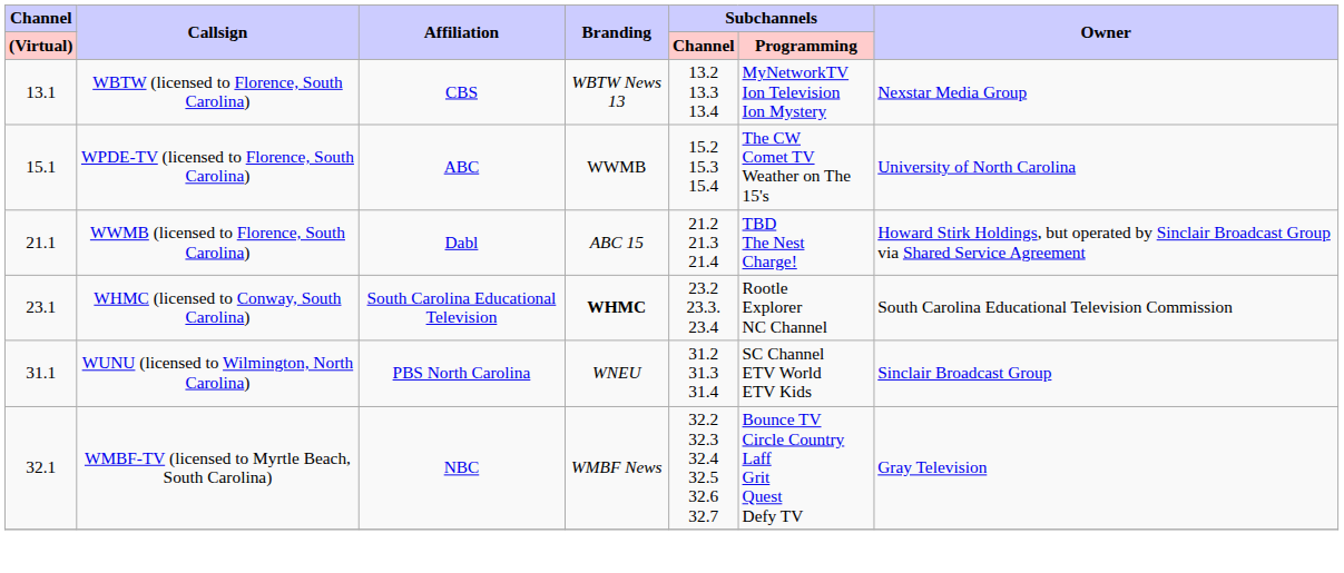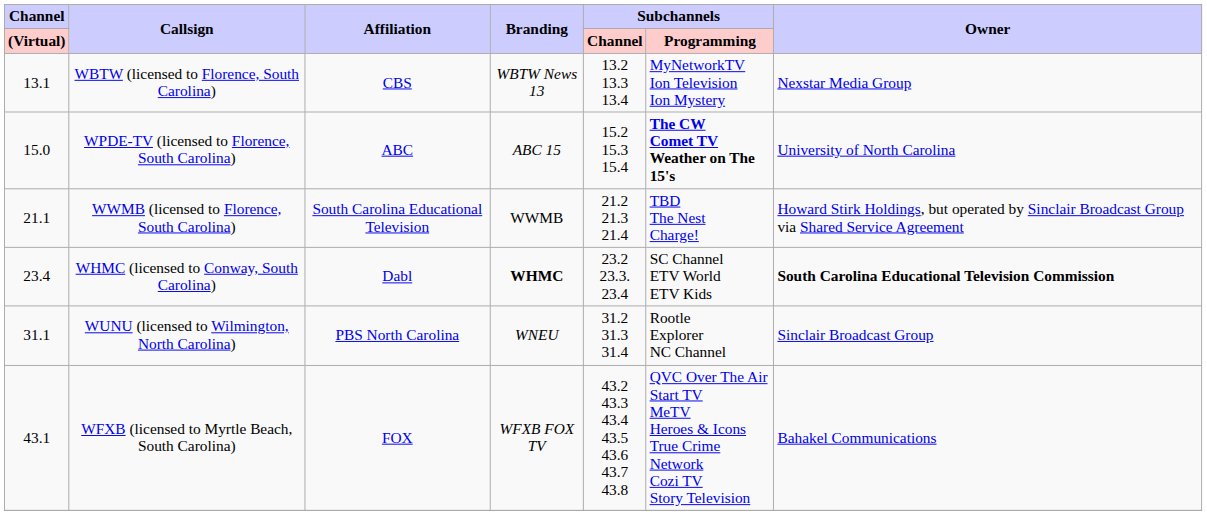WPDE-TV (licensed to Florence, South Carolina) | Channel / (Virtual): 15.1 -> 15.0
WPDE-TV (licensed to Florence, South Carolina) | Branding: WWMB -> ABC 15
WPDE-TV (licensed to Florence, South Carolina) | Subchannels / Programming: normal -> bold
WWMB (licensed to Florence, South Carolina) | Affiliation: Dabl -> South Carolina Educational Television
WWMB (licensed to Florence, South Carolina) | Branding: ABC 15 -> WWMB
WHMC (licensed to Conway, South Carolina) | Channel / (Virtual): 23.1 -> 23.4
WHMC (licensed to Conway, South Carolina) | Affiliation: South Carolina Educational Television -> Dabl
WHMC (licensed to Conway, South Carolina) | Subchannels / Programming: Rootle Explorer NC Channel -> SC Channel ETV World ETV Kids
WHMC (licensed to Conway, South Carolina) | Owner: normal -> bold
WUNU (licensed to Wilmington, North Carolina) | Subchannels / Programming: SC Channel ETV World ETV Kids -> Rootle Explorer NC Channel
- row: 32.1 | WMBF-TV (licensed to Myrtle Beach, South Carolina) | NBC | WMBF News | 32.2 32.3 32.4 32.5 32.6 32.7 | Bounce TV Circle Country Laff Grit Quest Defy TV | Gray Television
+ row: 43.1 | WFXB (licensed to Myrtle Beach, South Carolina) | FOX | WFXB FOX TV | 43.2 43.3 43.4 43.5 43.6 43.7 43.8 | QVC Over The Air Start TV MeTV Heroes & Icons True Crime Network Cozi TV Story Television | Bahakel Communications
